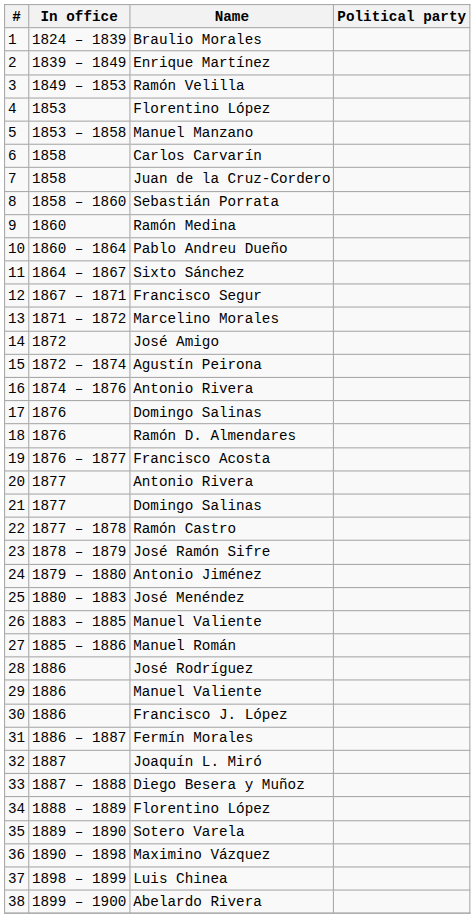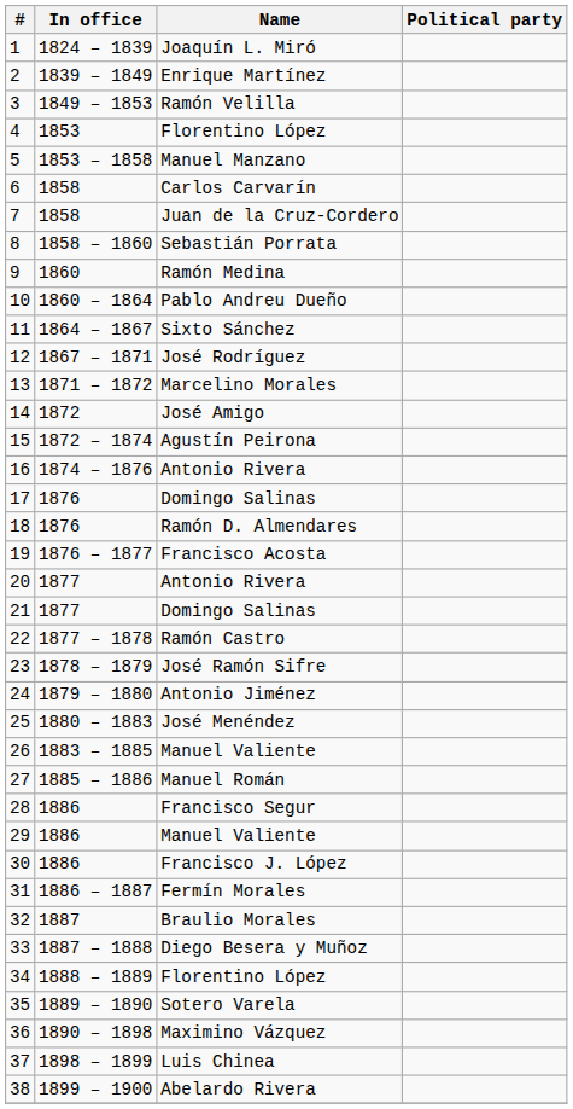1 | Name: Braulio Morales -> Joaquín L. Miró
12 | Name: Francisco Segur -> José Rodríguez
28 | Name: José Rodríguez -> Francisco Segur
32 | Name: Joaquín L. Miró -> Braulio Morales
